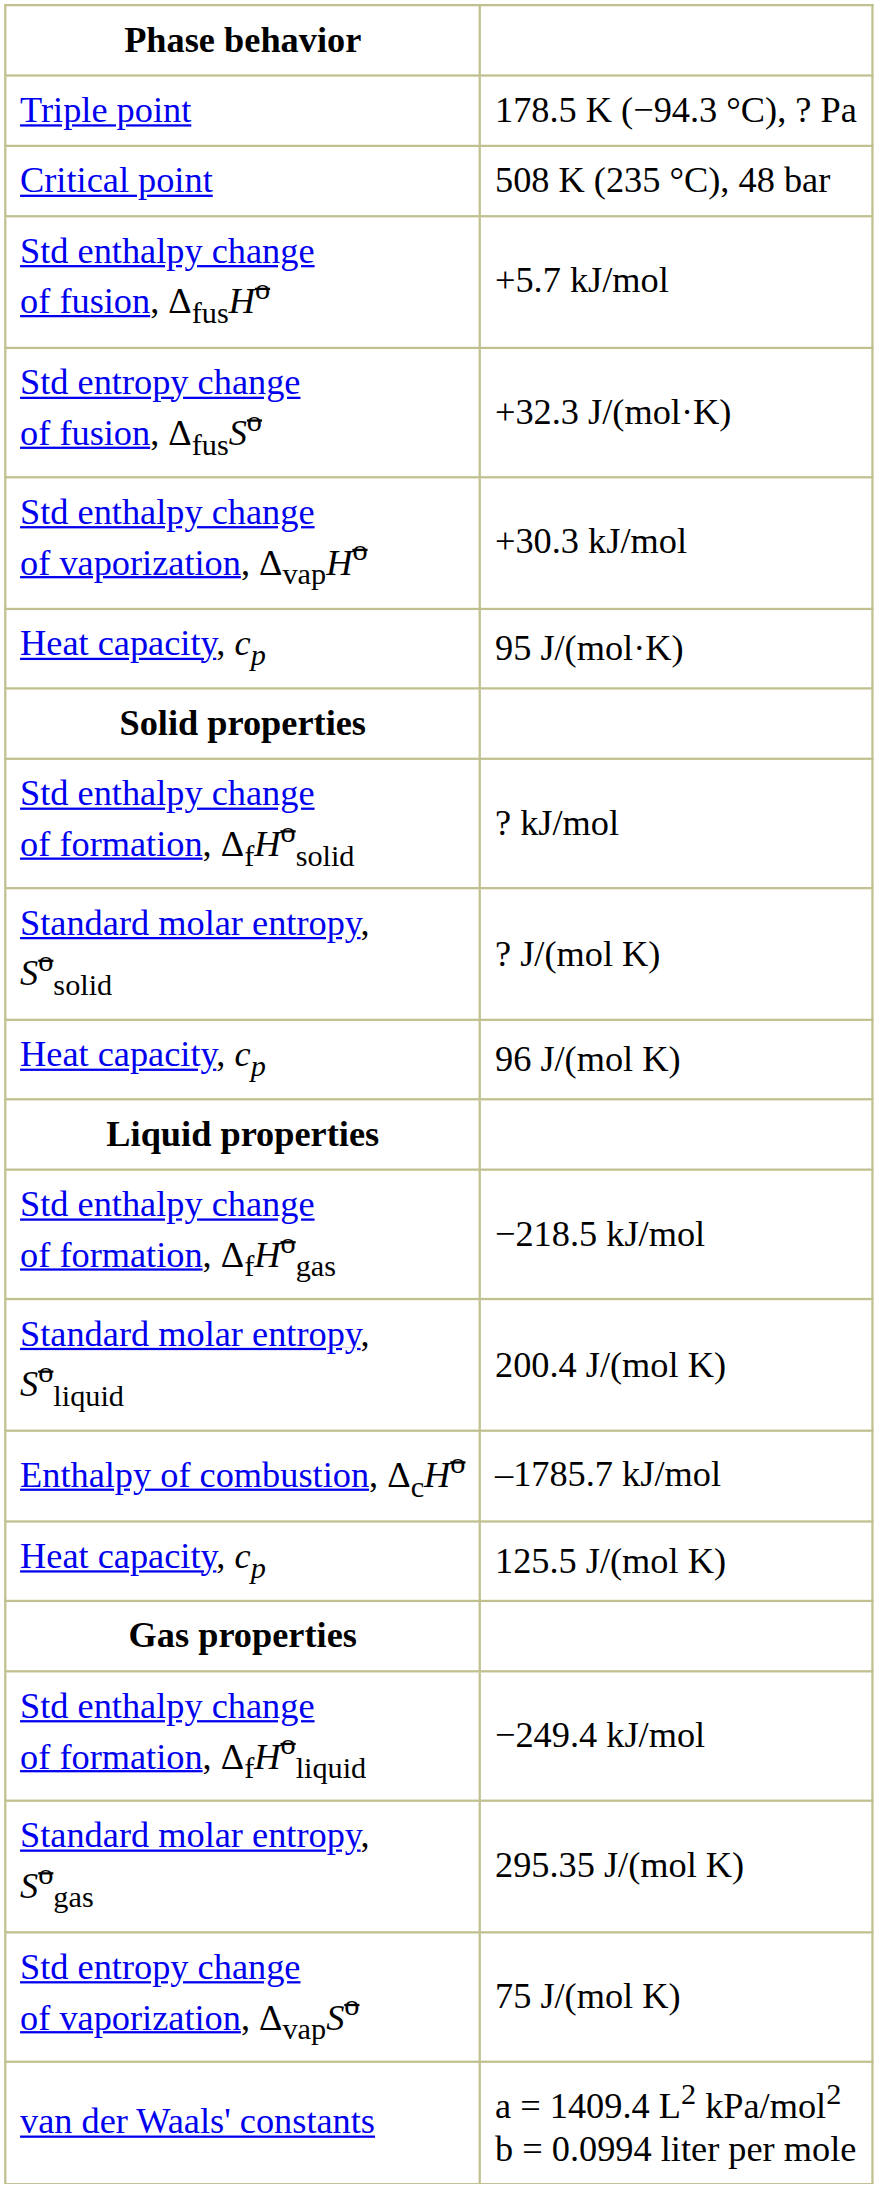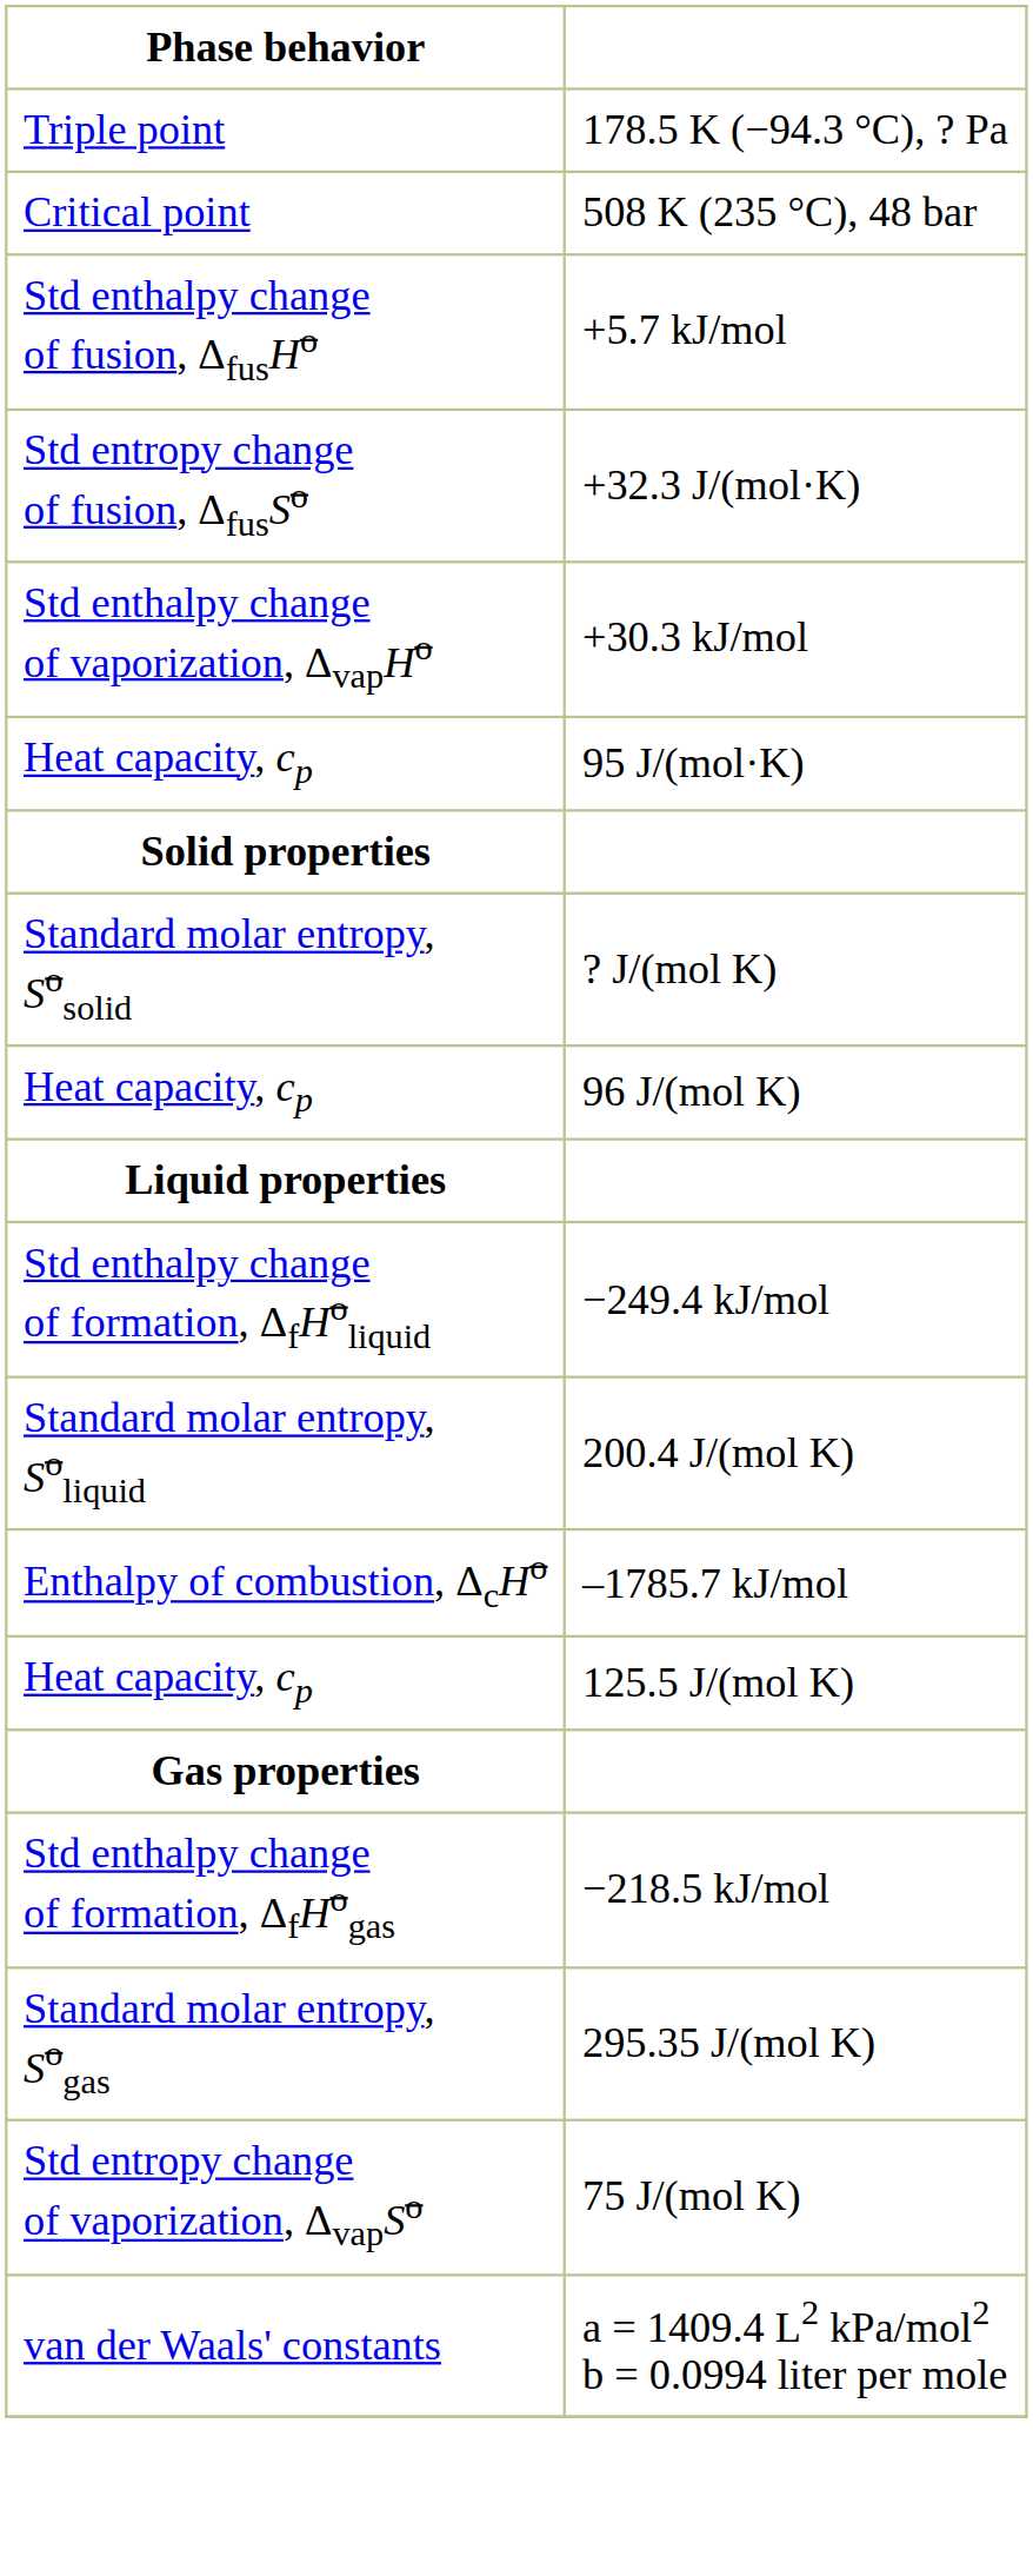- row: Std enthalpy change of formation, ΔfHosolid | ? kJ/mol
rows swapped: −249.4 kJ/mol <-> −218.5 kJ/mol
